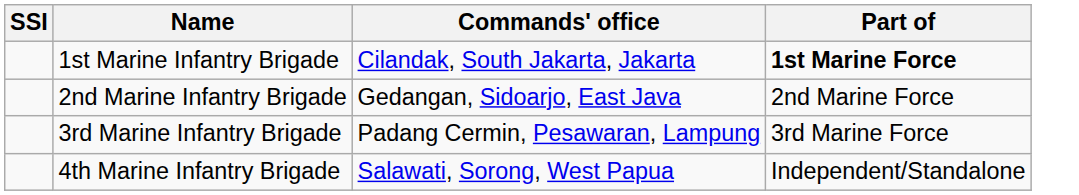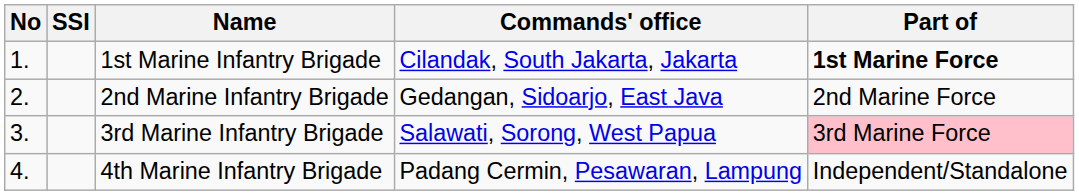+ column: No | 1. | 2. | 3. | 4.
3rd Marine Infantry Brigade | Commands' office: Padang Cermin, Pesawaran, Lampung -> Salawati, Sorong, West Papua
3rd Marine Infantry Brigade | Part of: no background -> pink background
4th Marine Infantry Brigade | Commands' office: Salawati, Sorong, West Papua -> Padang Cermin, Pesawaran, Lampung
